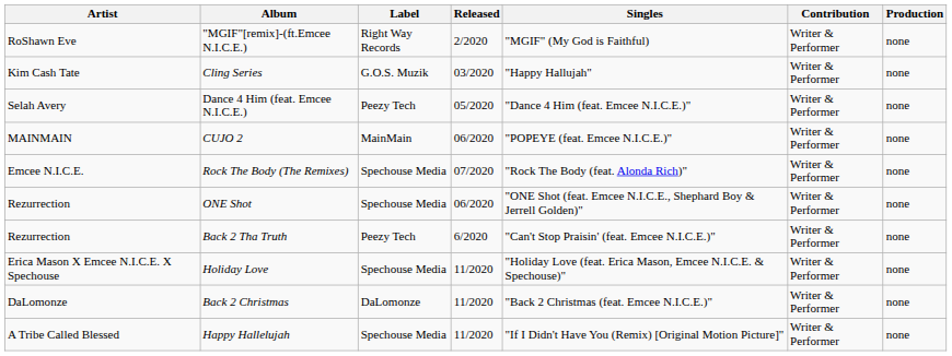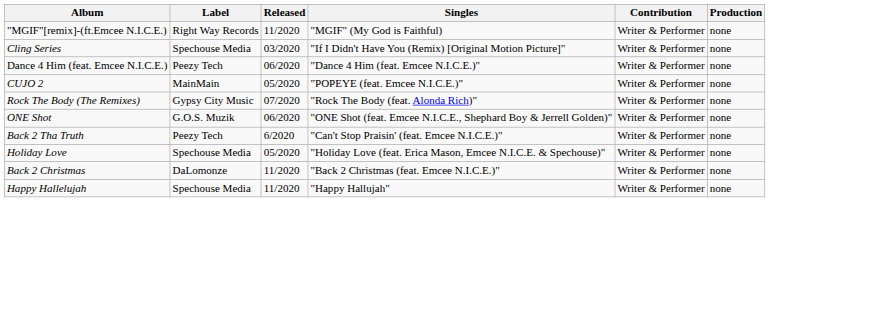- column: Artist | RoShawn Eve | Kim Cash Tate | Selah Avery | MAINMAIN | Emcee N.I.C.E. | Rezurrection | Rezurrection | Erica Mason X Emcee N.I.C.E. X Spechouse | DaLomonze | A Tribe Called Blessed
"MGIF"[remix]-(ft.Emcee N.I.C.E.) | Released: 2/2020 -> 11/2020
Cling Series | Label: G.O.S. Muzik -> Spechouse Media
Cling Series | Singles: "Happy Hallujah" -> "If I Didn't Have You (Remix) [Original Motion Picture]"
Dance 4 Him (feat. Emcee N.I.C.E.) | Released: 05/2020 -> 06/2020
CUJO 2 | Released: 06/2020 -> 05/2020
Rock The Body (The Remixes) | Label: Spechouse Media -> Gypsy City Music
ONE Shot | Label: Spechouse Media -> G.O.S. Muzik
Holiday Love | Released: 11/2020 -> 05/2020
Happy Hallelujah | Singles: "If I Didn't Have You (Remix) [Original Motion Picture]" -> "Happy Hallujah"
